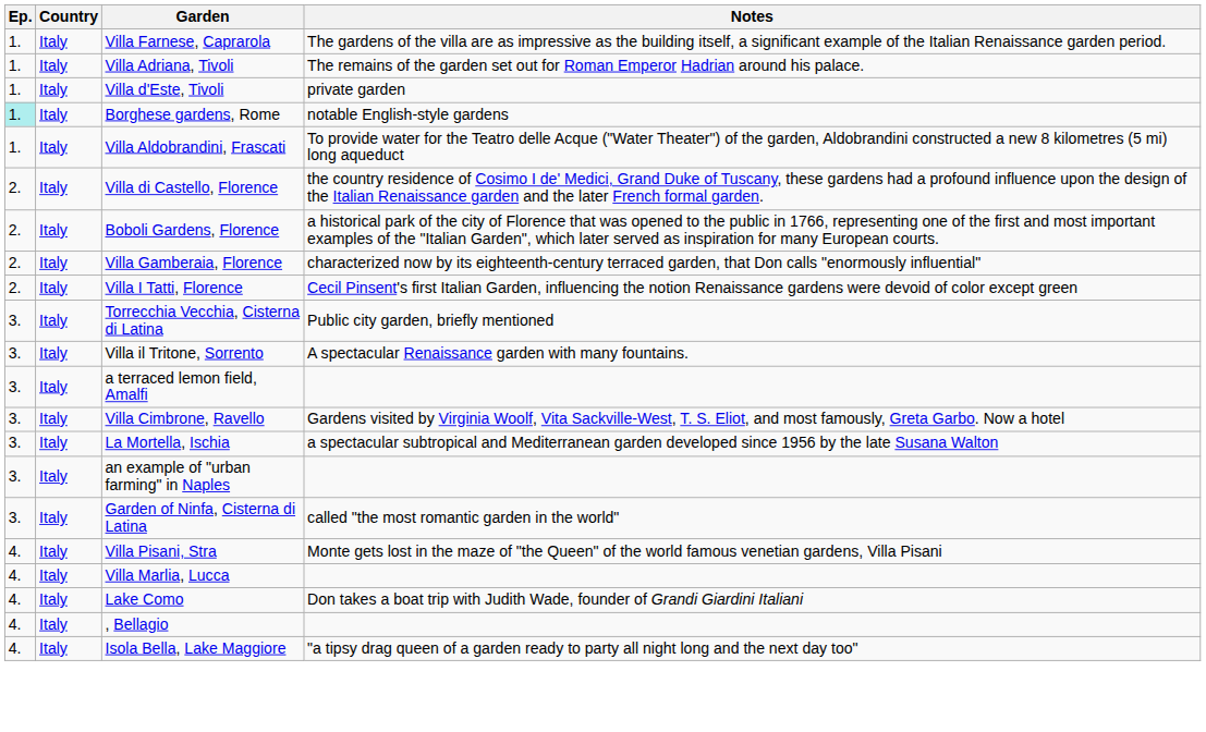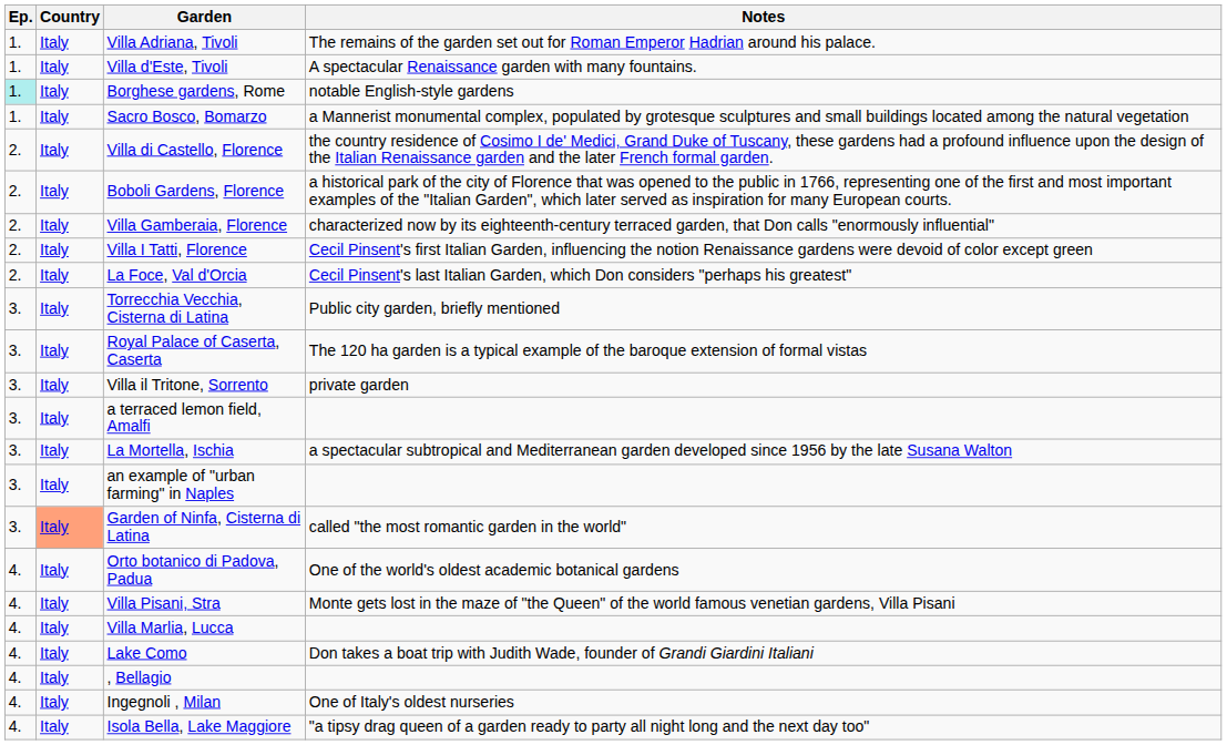- row: 1. | Italy | Villa Farnese, Caprarola | The gardens of the villa are as impressive as the building itself, a significant example of the Italian Renaissance garden period.
Villa d'Este, Tivoli | Notes: private garden -> A spectacular Renaissance garden with many fountains.
+ row: 1. | Italy | Sacro Bosco, Bomarzo | a Mannerist monumental complex, populated by grotesque sculptures and small buildings located among the natural vegetation
- row: 1. | Italy | Villa Aldobrandini, Frascati | To provide water for the Teatro delle Acque ("Water Theater") of the garden, Aldobrandini constructed a new 8 kilometres (5 mi) long aqueduct
+ row: 2. | Italy | La Foce, Val d'Orcia | Cecil Pinsent's last Italian Garden, which Don considers "perhaps his greatest"
+ row: 3. | Italy | Royal Palace of Caserta, Caserta | The 120 ha garden is a typical example of the baroque extension of formal vistas
Villa il Tritone, Sorrento | Notes: A spectacular Renaissance garden with many fountains. -> private garden
- row: 3. | Italy | Villa Cimbrone, Ravello | Gardens visited by Virginia Woolf, Vita Sackville-West, T. S. Eliot, and most famously, Greta Garbo. Now a hotel
Garden of Ninfa, Cisterna di Latina | Country: no background -> lightsalmon background
+ row: 4. | Italy | Orto botanico di Padova, Padua | One of the world's oldest academic botanical gardens
+ row: 4. | Italy | Ingegnoli , Milan | One of Italy's oldest nurseries
